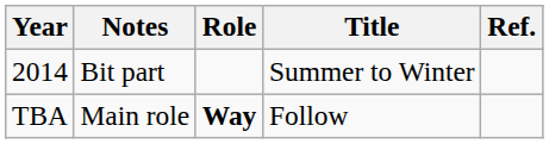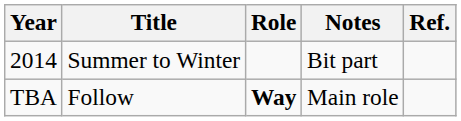columns swapped: Title <-> Notes
